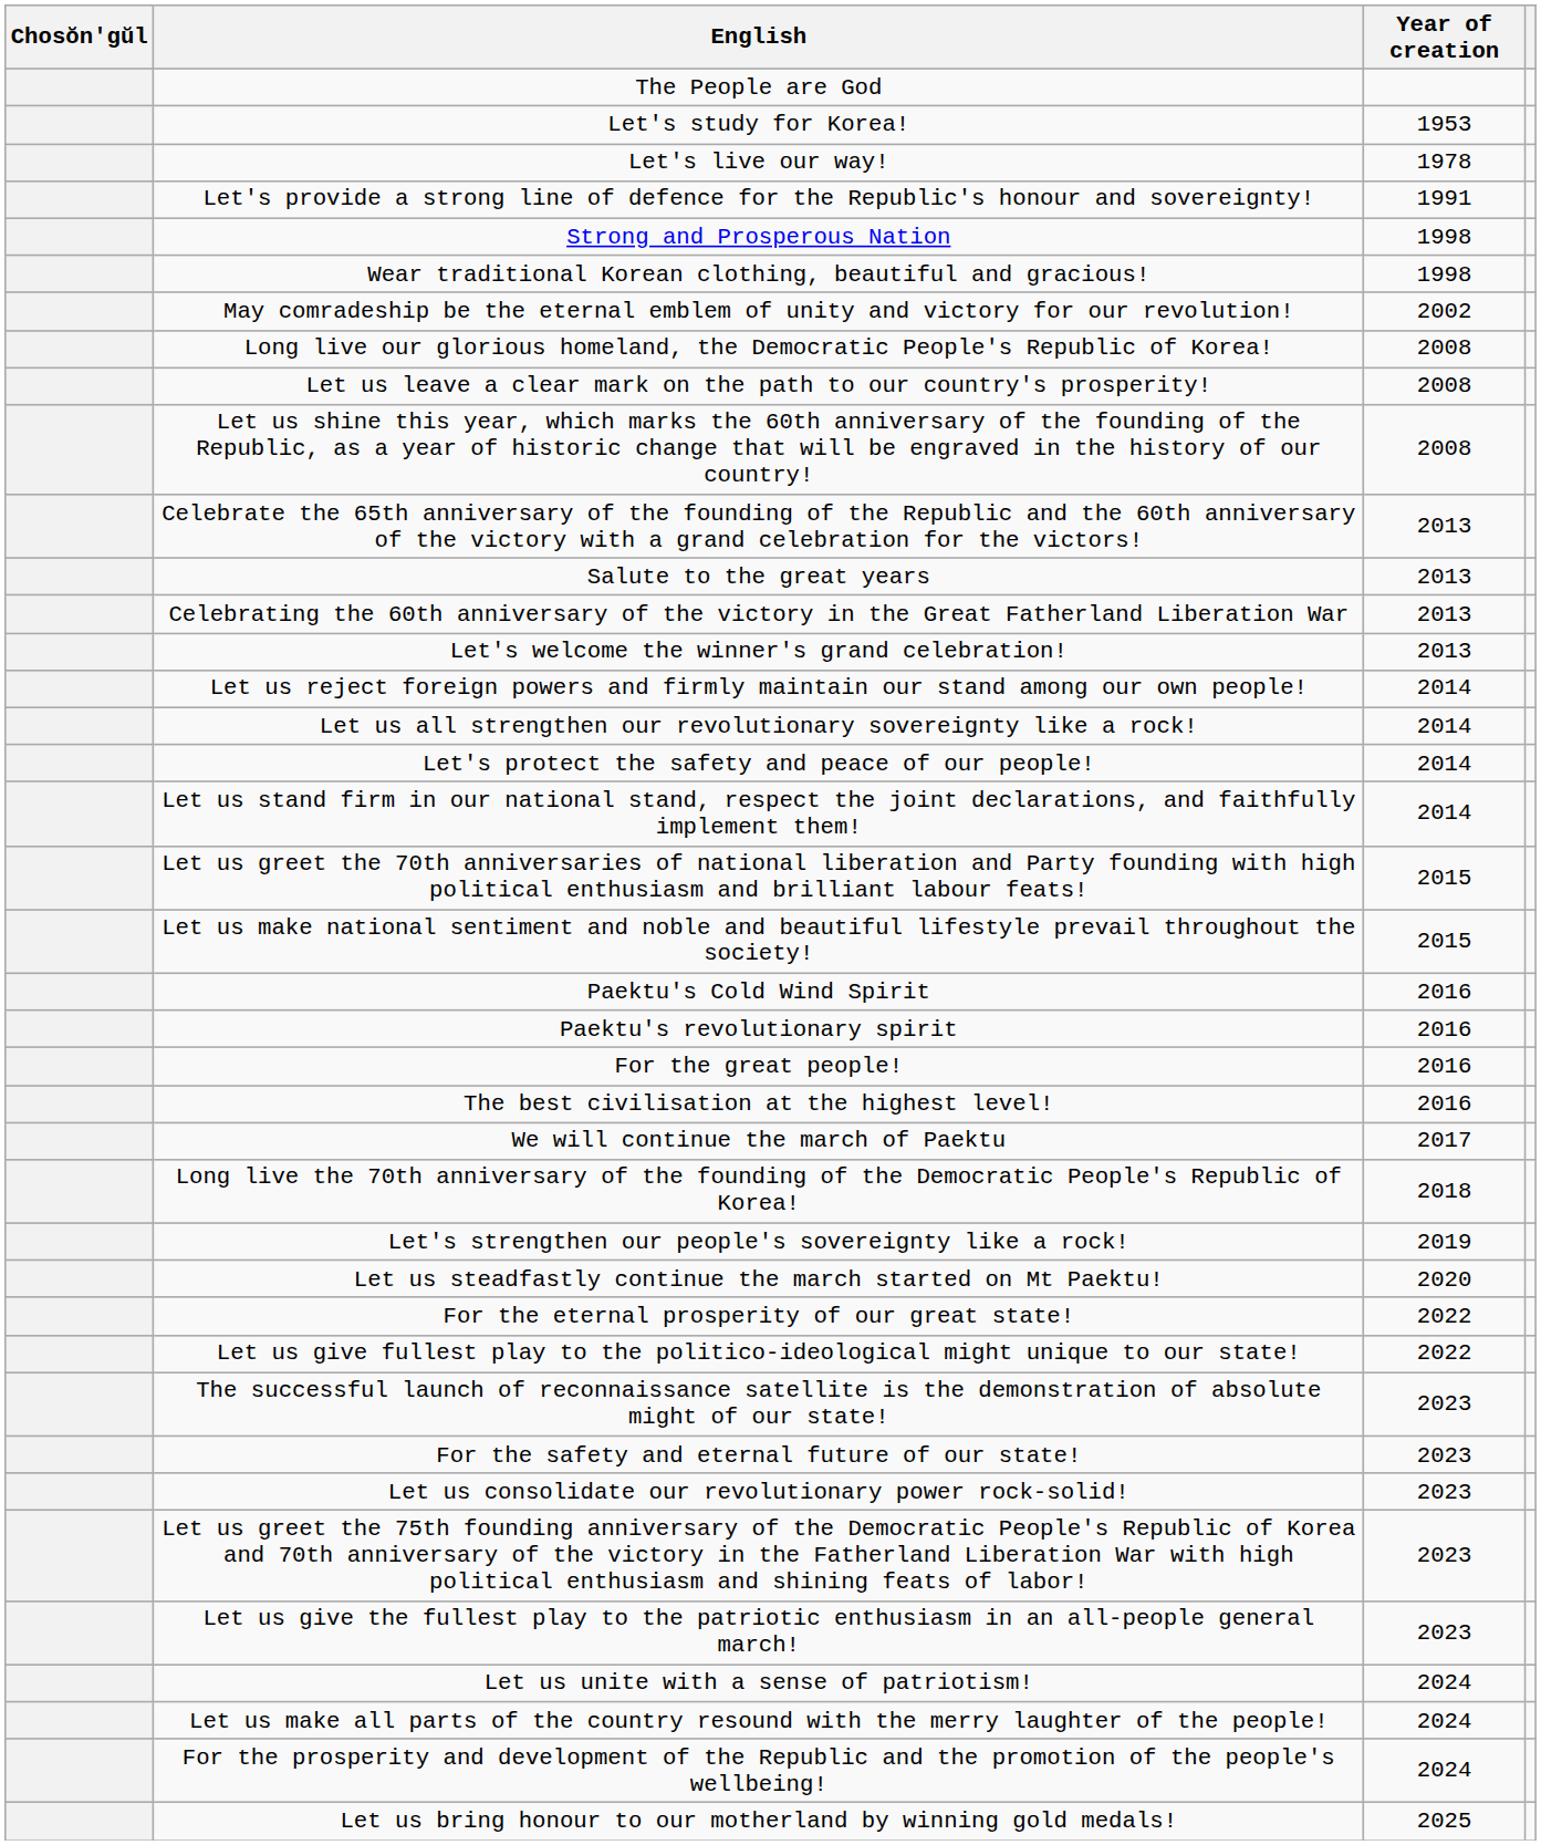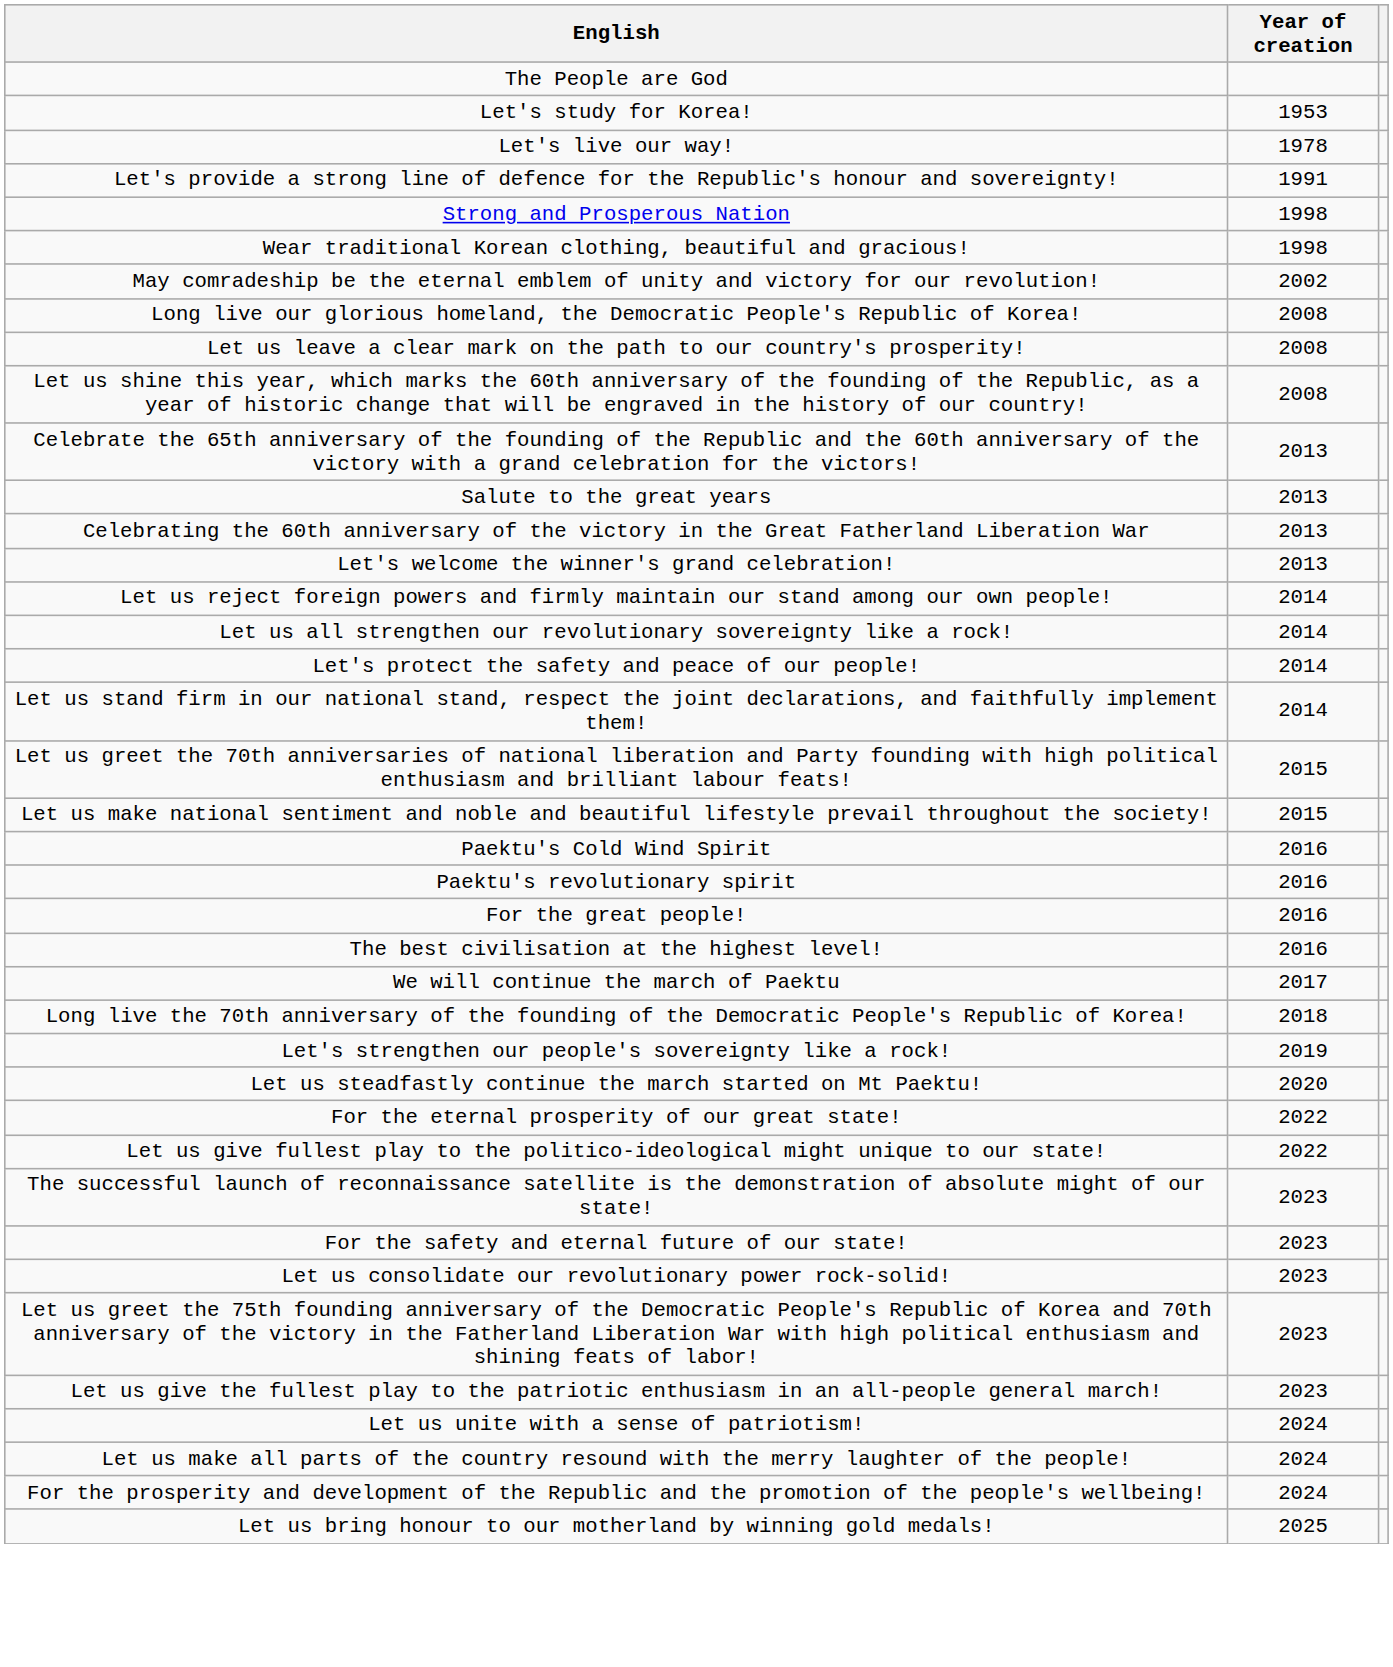- column: Chosŏn'gŭl
